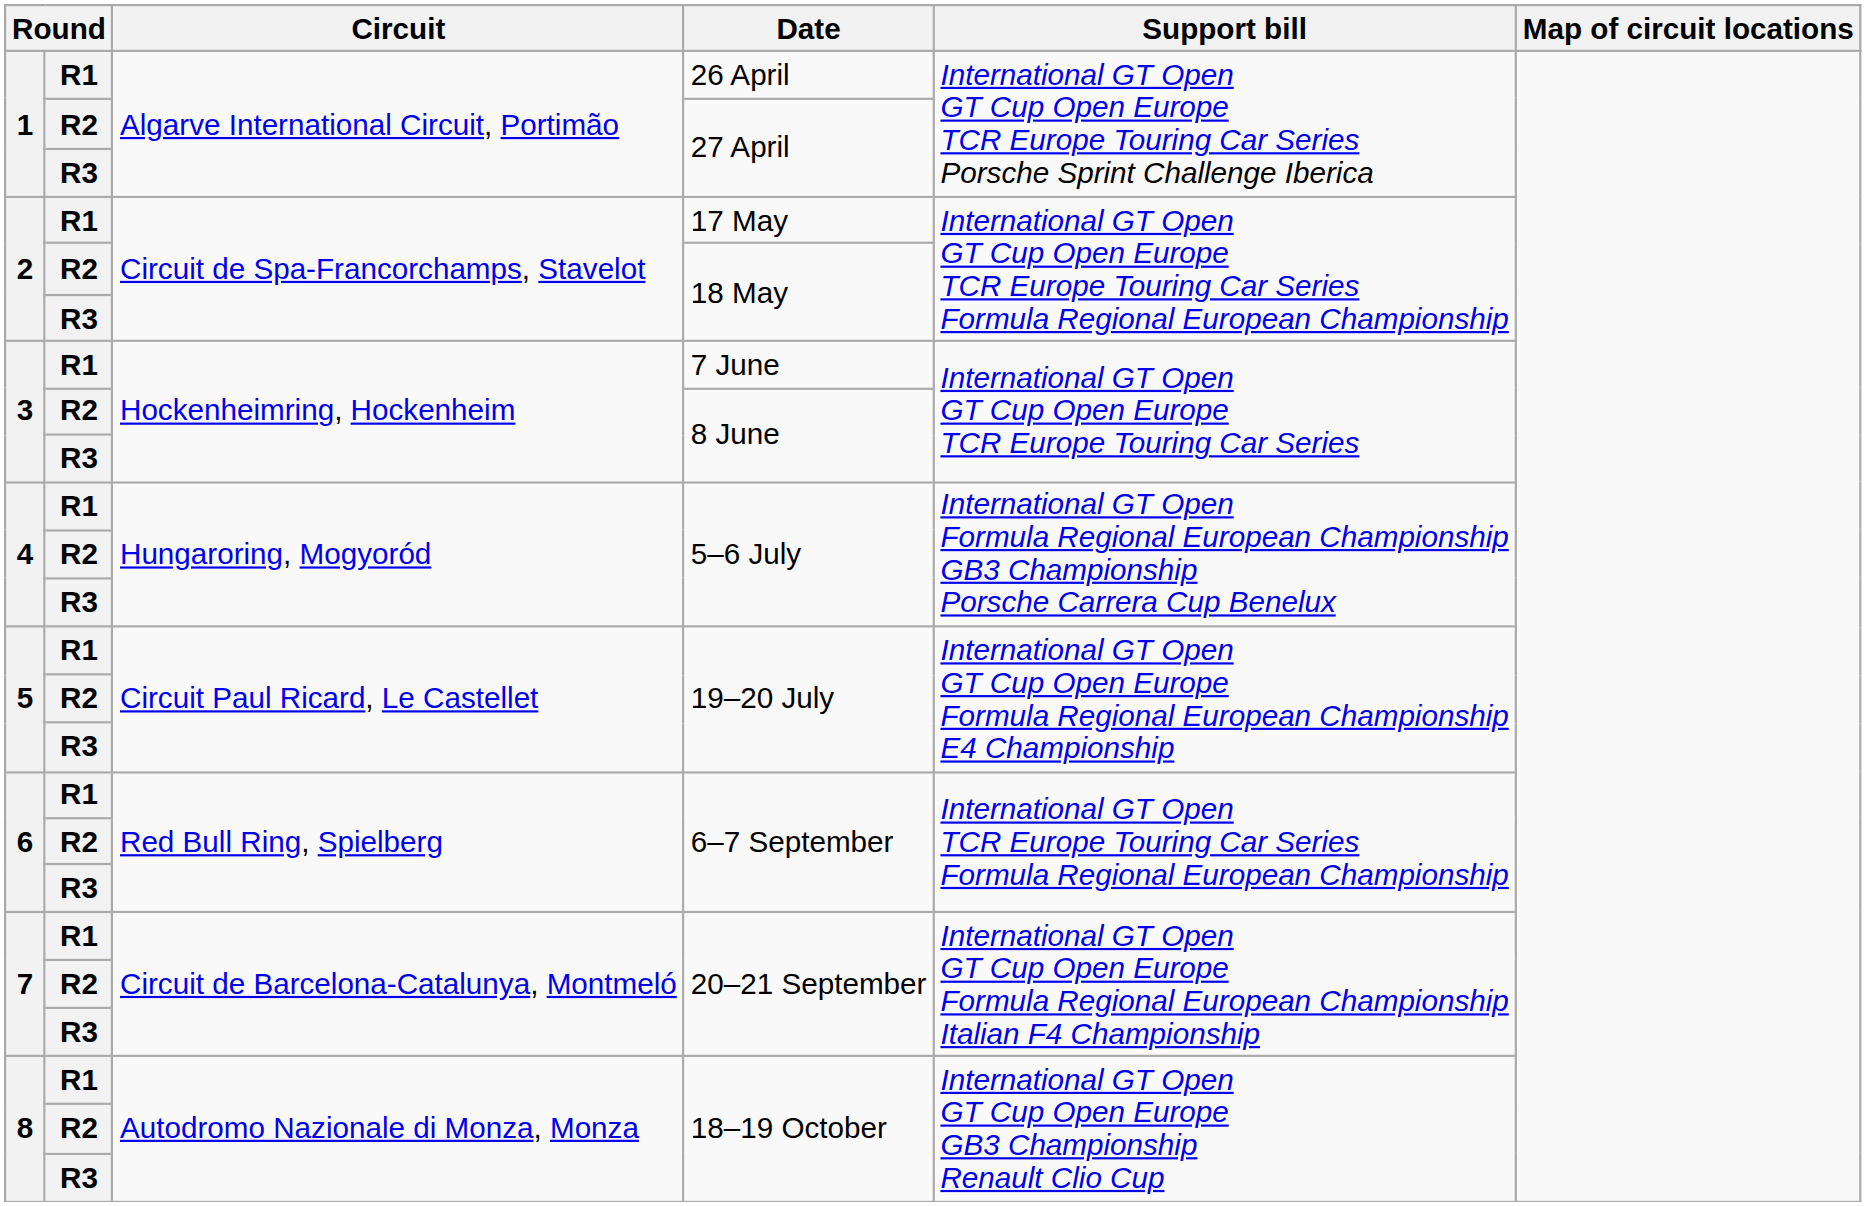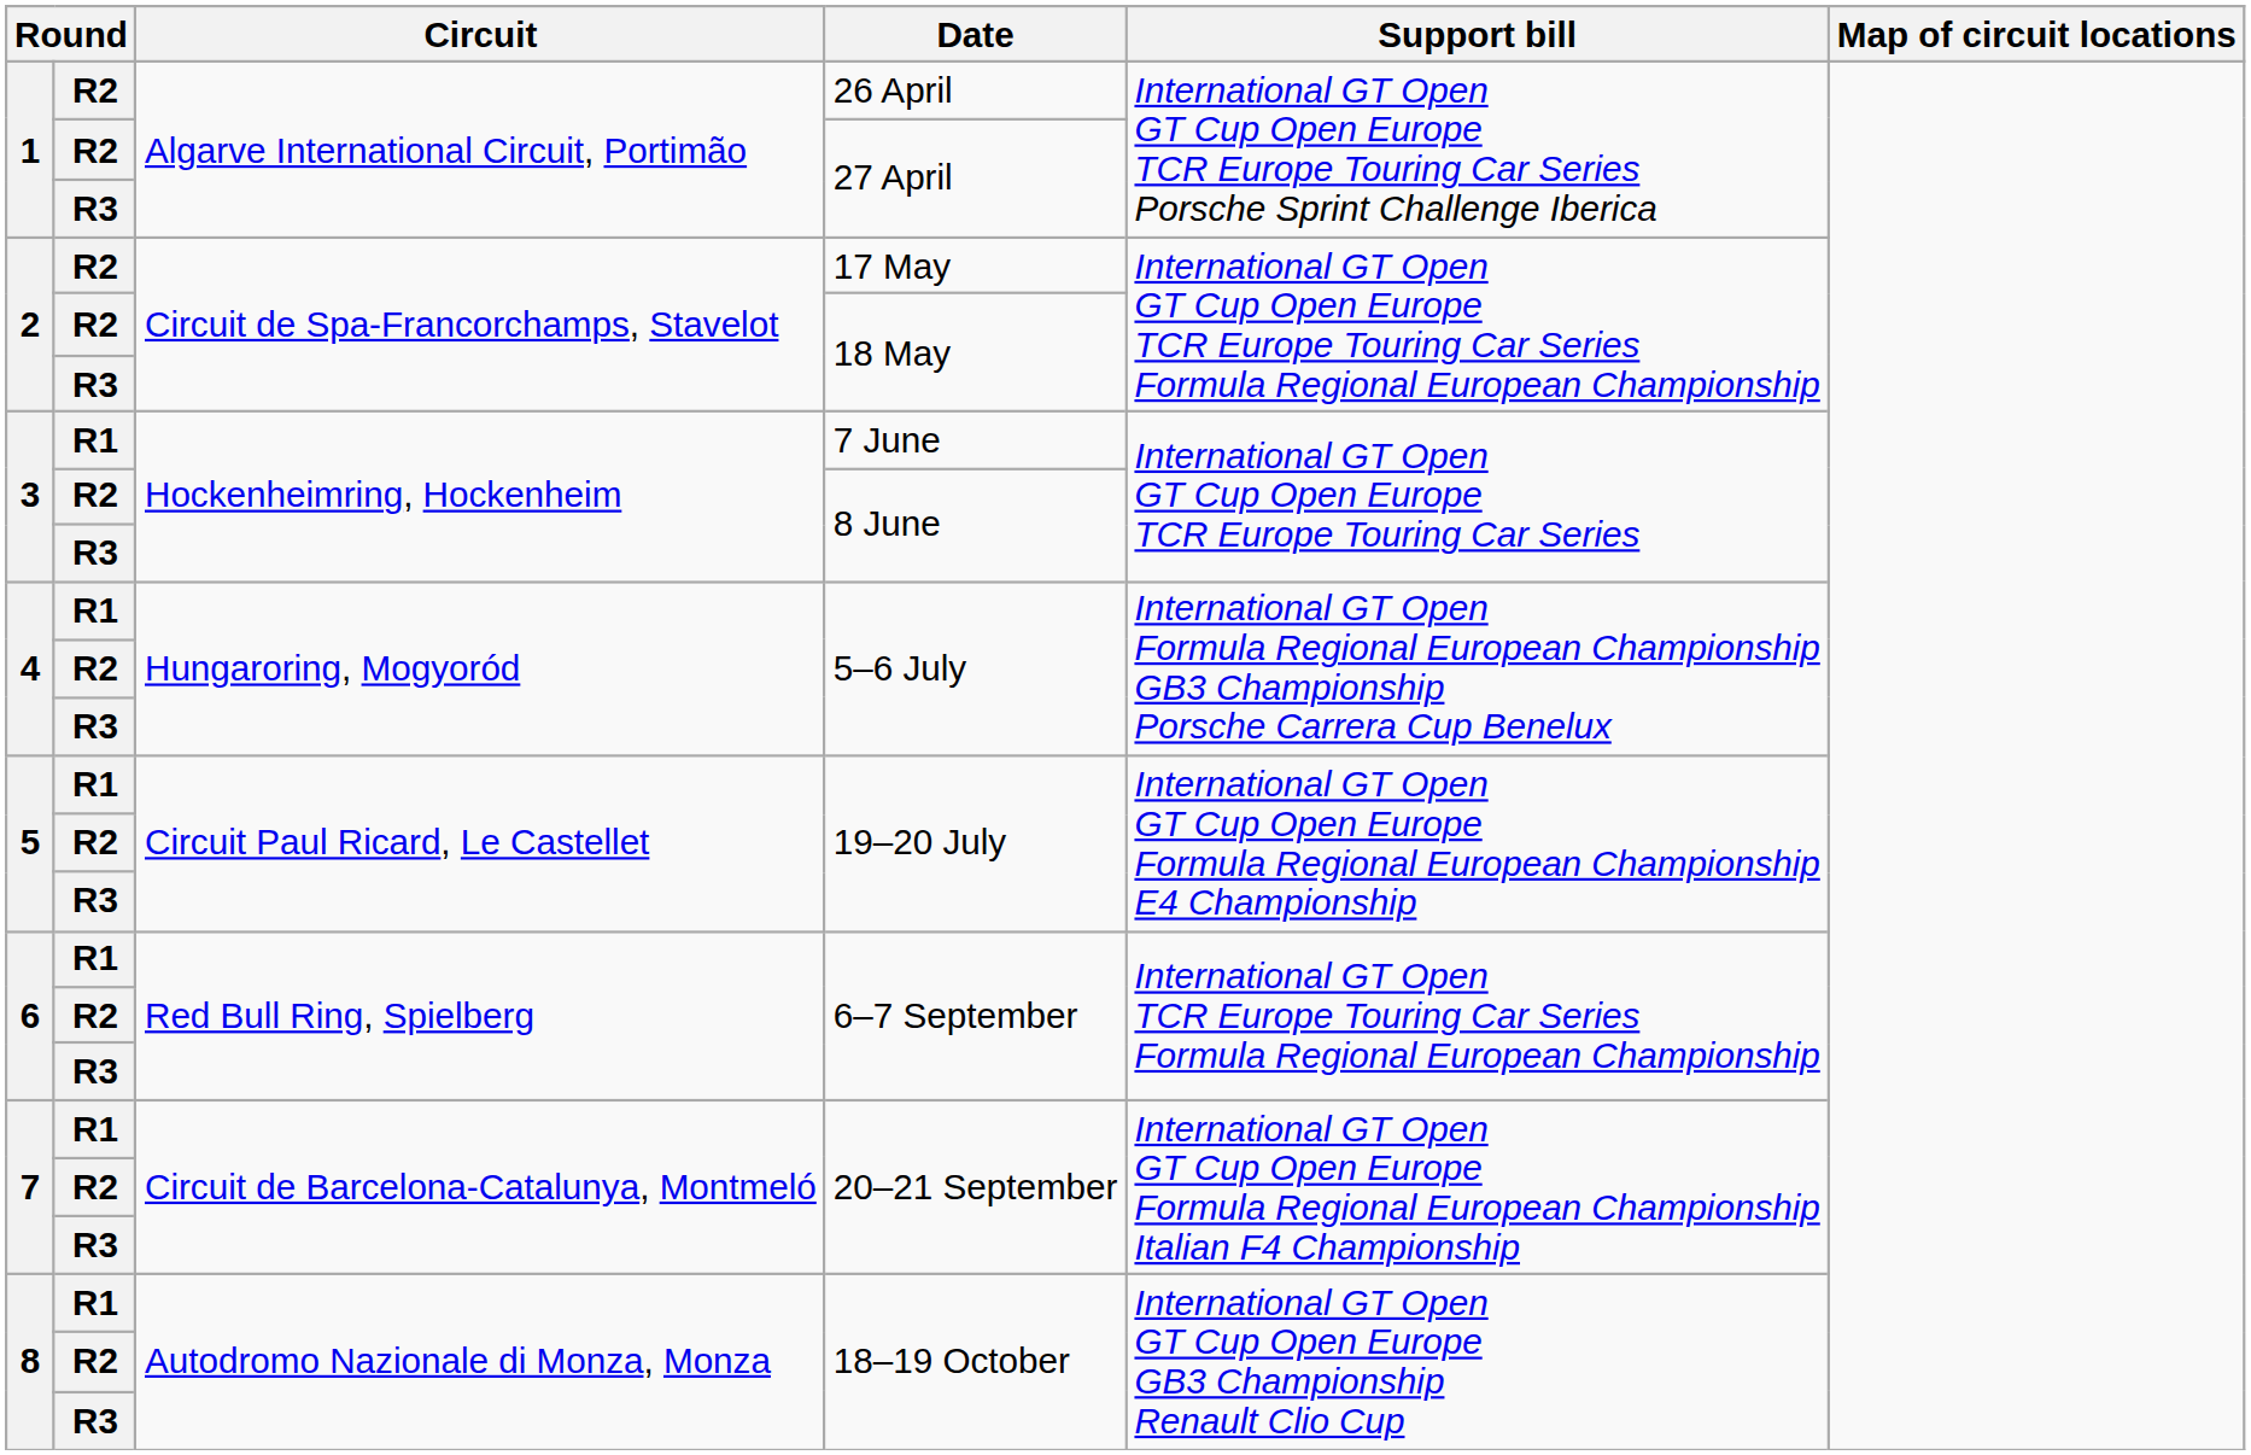26 April | column 2: R1 -> R2
17 May | column 2: R1 -> R2
